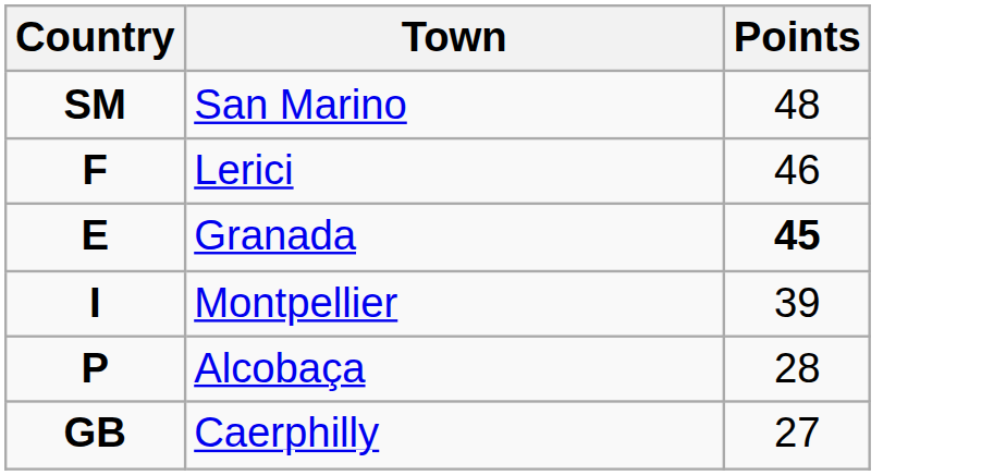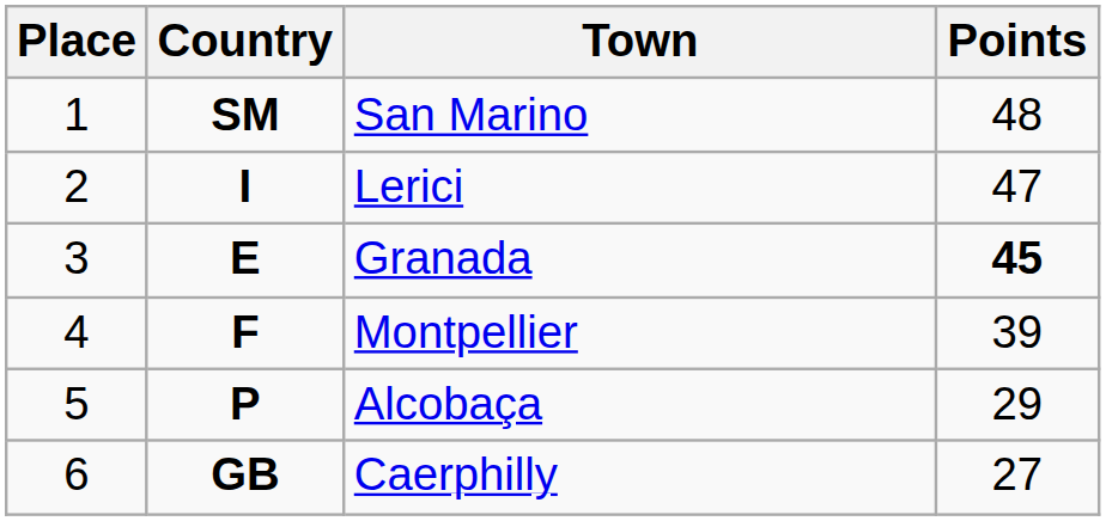+ column: Place | 1 | 2 | 3 | 4 | 5 | 6
Lerici | Country: F -> I
Lerici | Points: 46 -> 47
Montpellier | Country: I -> F
Alcobaça | Points: 28 -> 29
